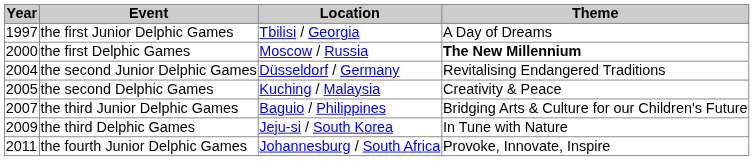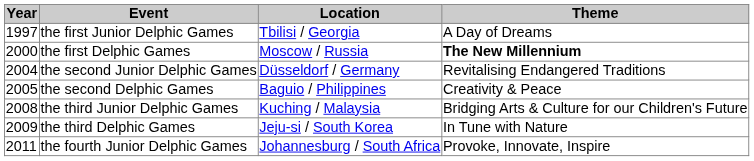the second Delphic Games | Location: Kuching / Malaysia -> Baguio / Philippines
the third Junior Delphic Games | Year: 2007 -> 2008
the third Junior Delphic Games | Location: Baguio / Philippines -> Kuching / Malaysia
